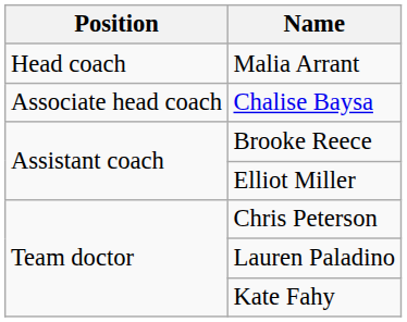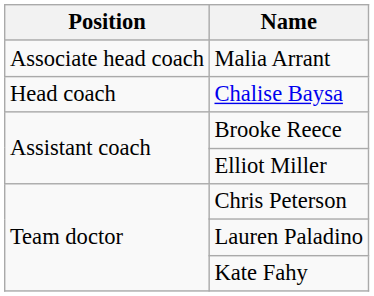Malia Arrant | Position: Head coach -> Associate head coach
Chalise Baysa | Position: Associate head coach -> Head coach
